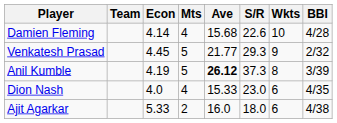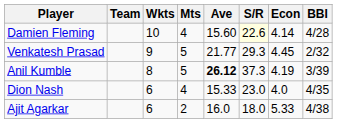columns swapped: Wkts <-> Econ
Damien Fleming | Ave: 15.68 -> 15.60
Damien Fleming | S/R: no background -> lightyellow background
